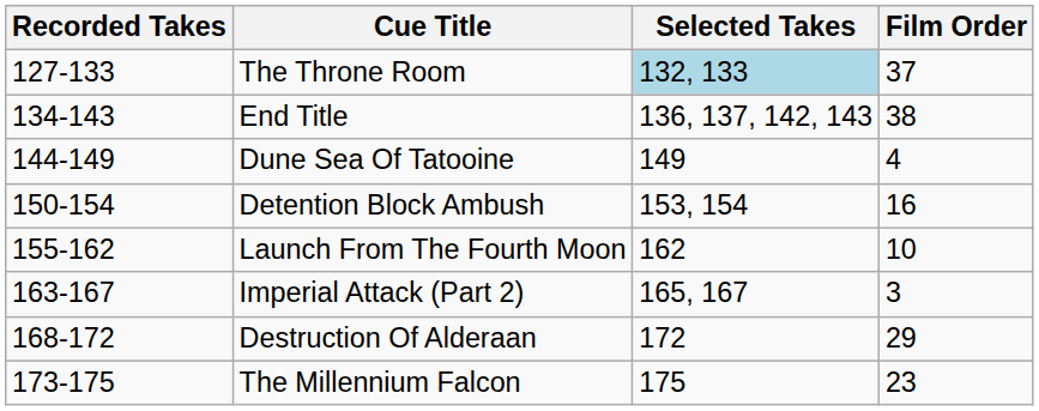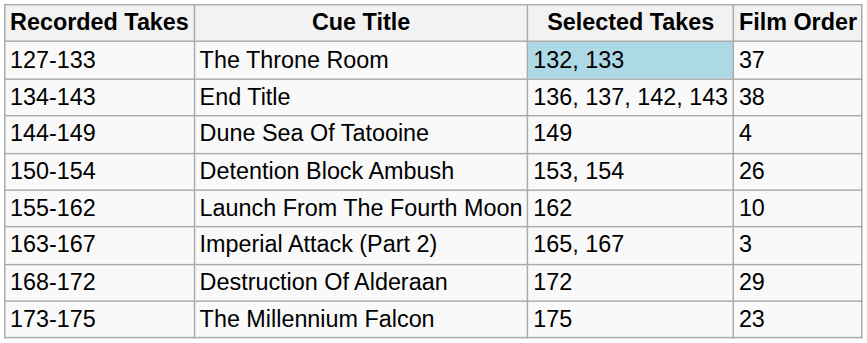Detention Block Ambush | Film Order: 16 -> 26
